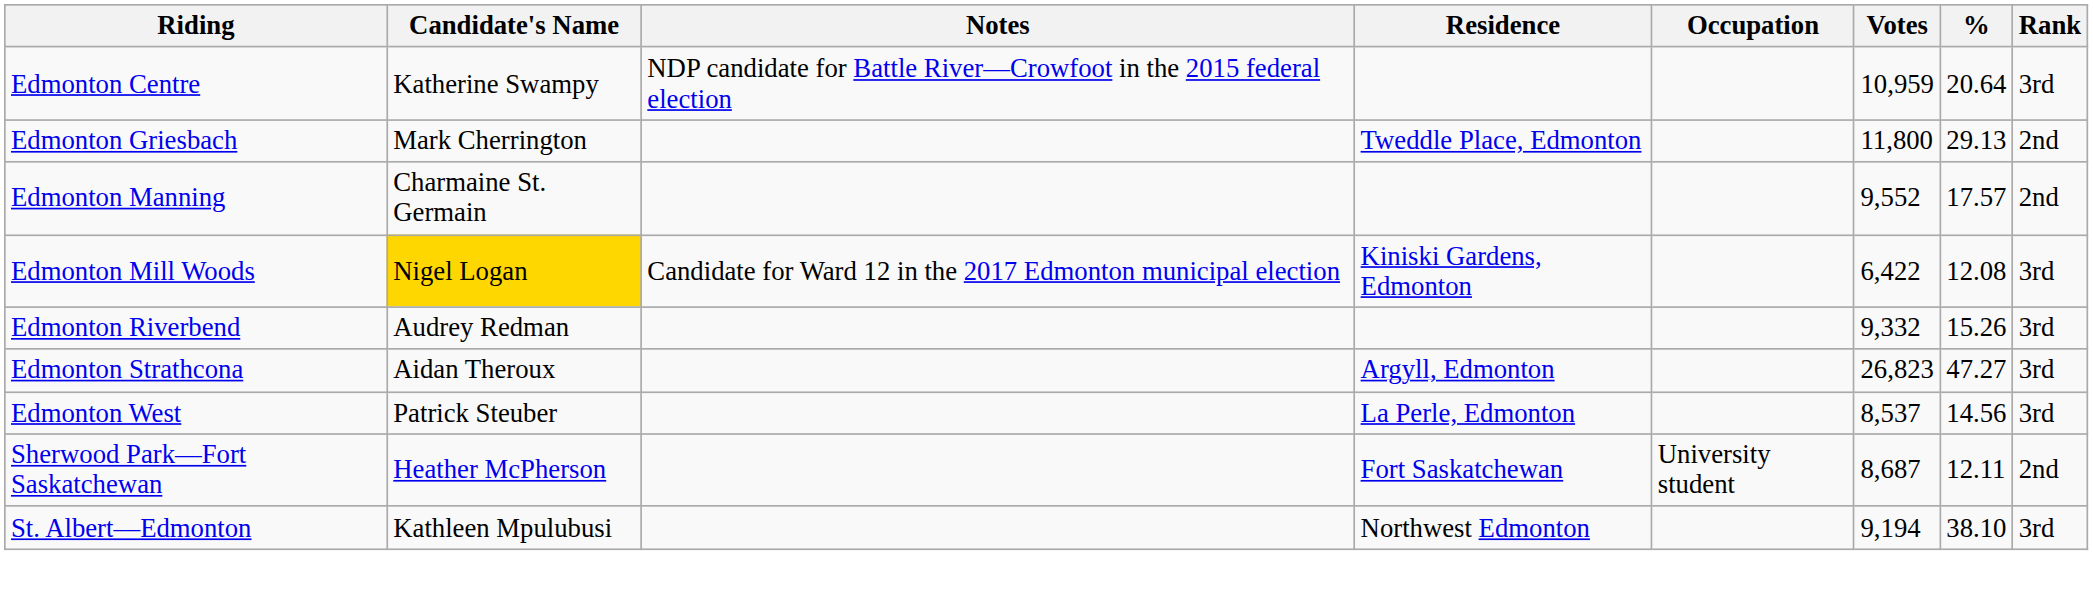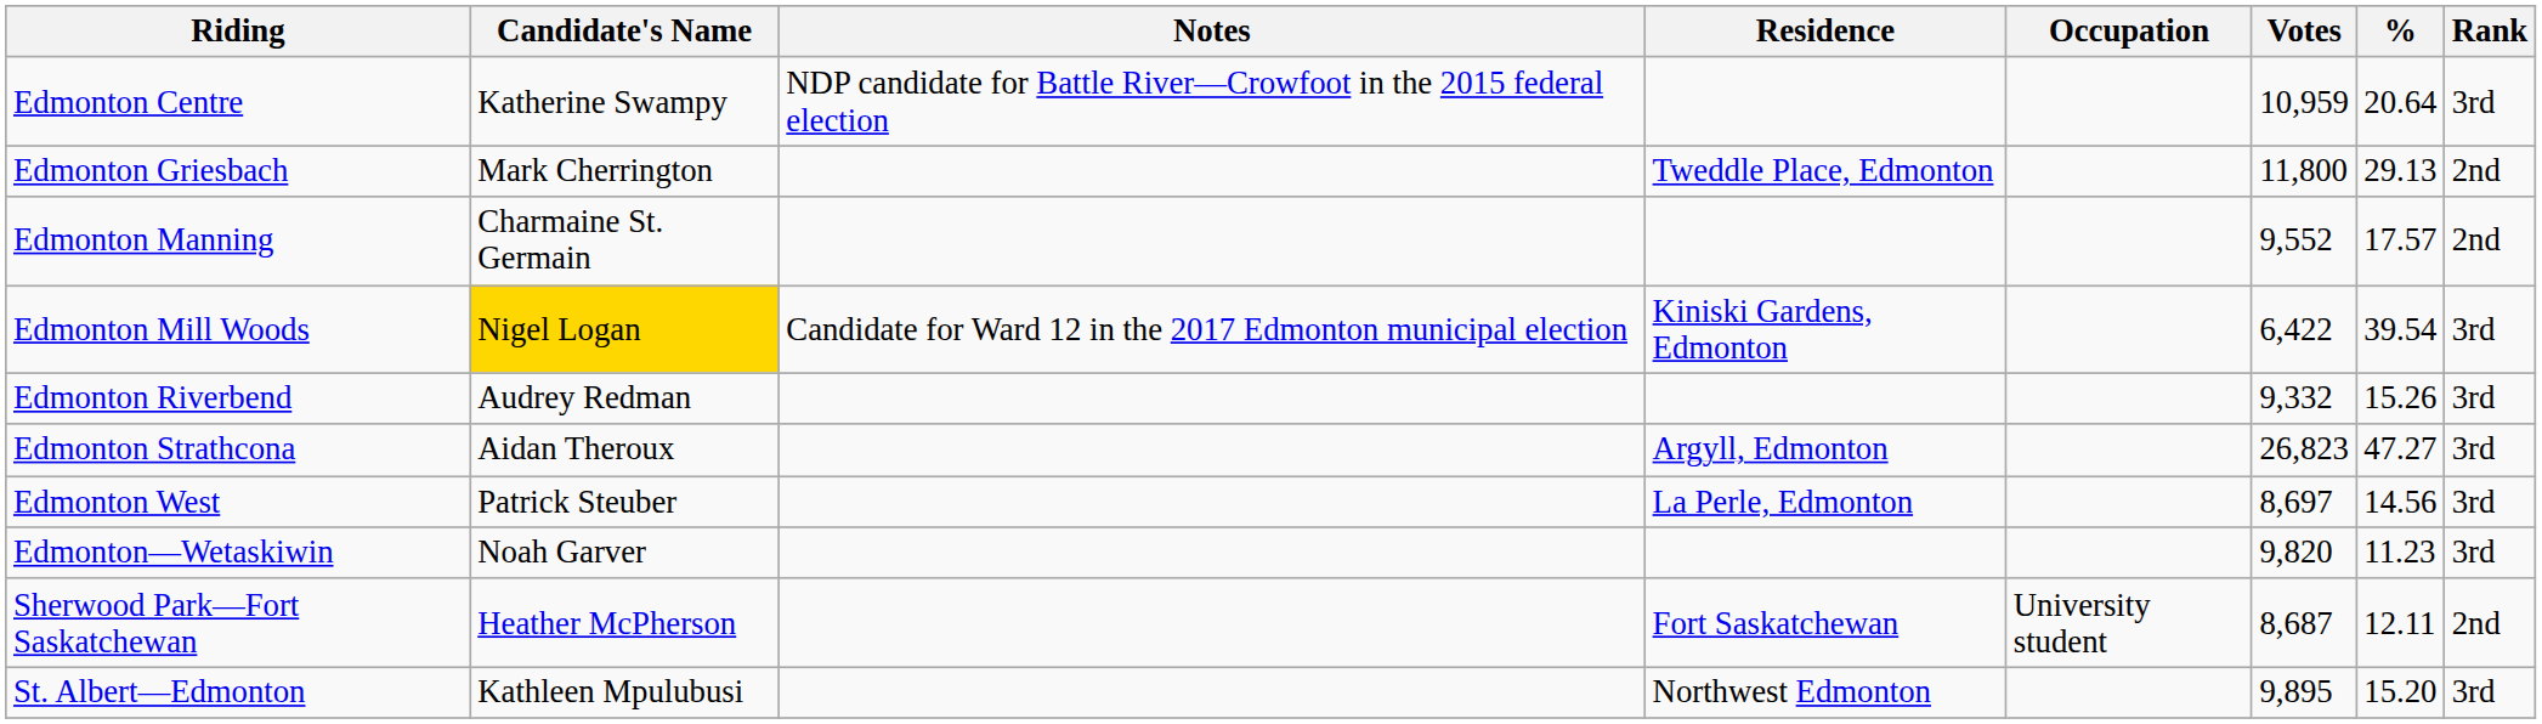Edmonton Mill Woods | %: 12.08 -> 39.54
Edmonton West | Votes: 8,537 -> 8,697
+ row: Edmonton—Wetaskiwin | Noah Garver | 9,820 | 11.23 | 3rd
St. Albert—Edmonton | Votes: 9,194 -> 9,895
St. Albert—Edmonton | %: 38.10 -> 15.20
